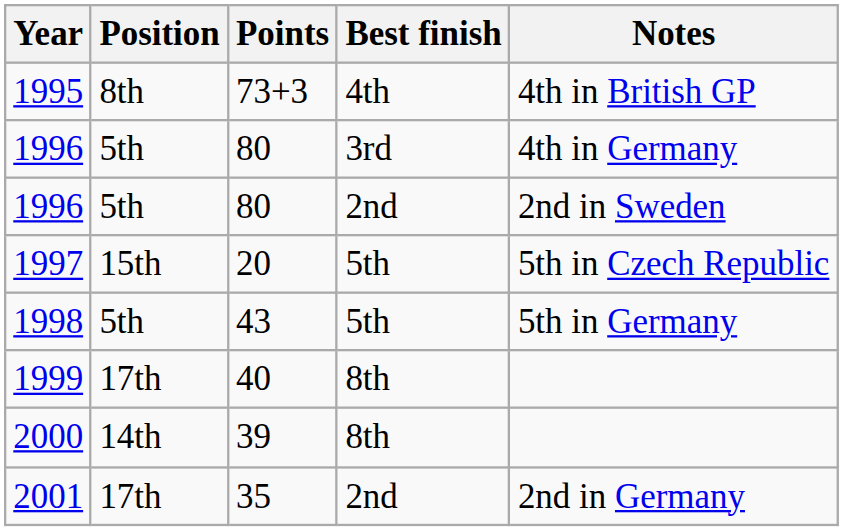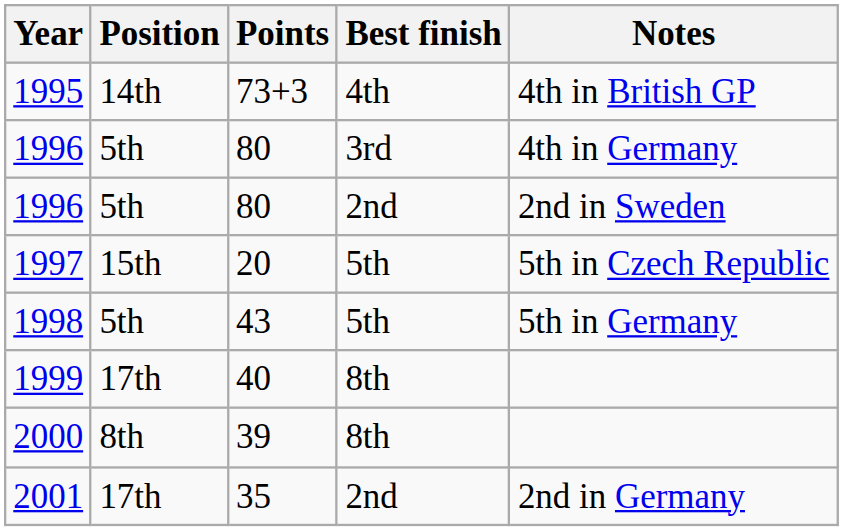1995 | Position: 8th -> 14th
2000 | Position: 14th -> 8th
